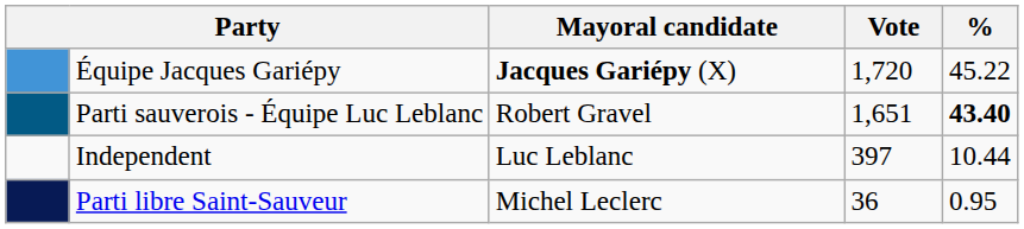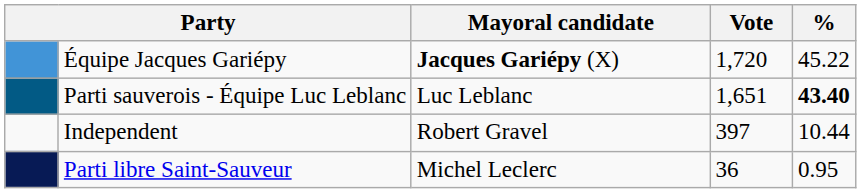Parti sauverois - Équipe Luc Leblanc | Mayoral candidate: Robert Gravel -> Luc Leblanc
Independent | Mayoral candidate: Luc Leblanc -> Robert Gravel
